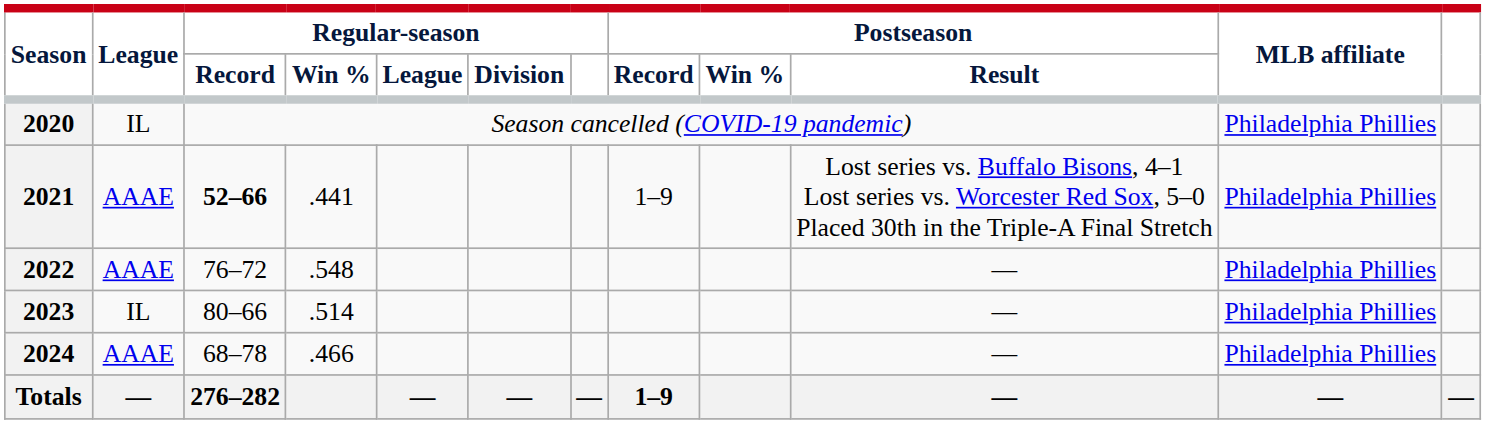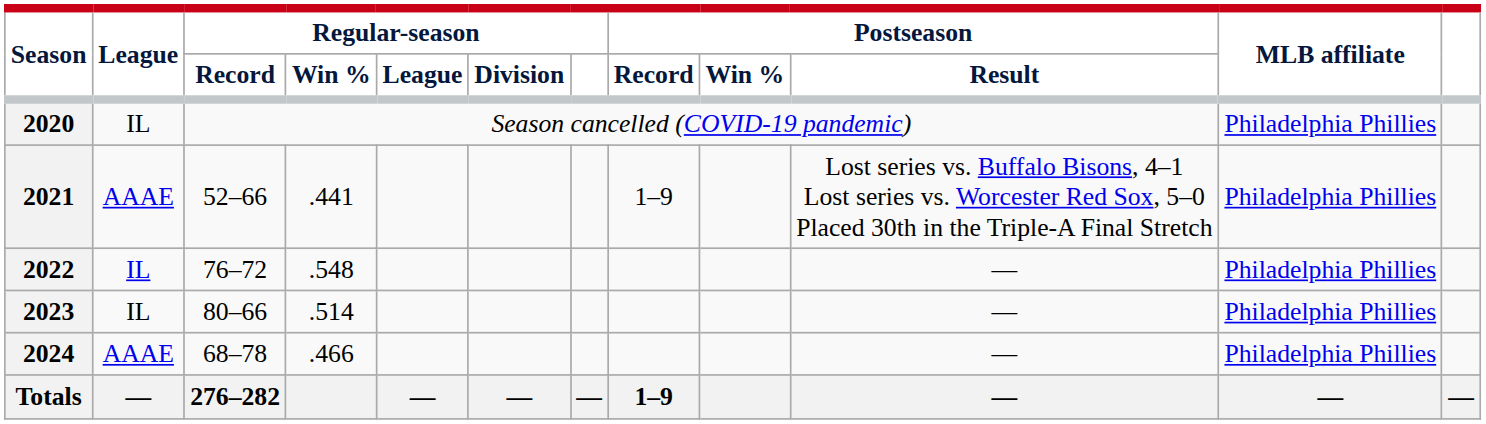2021 | Regular-season / Record: bold -> normal
2022 | League: AAAE -> IL
